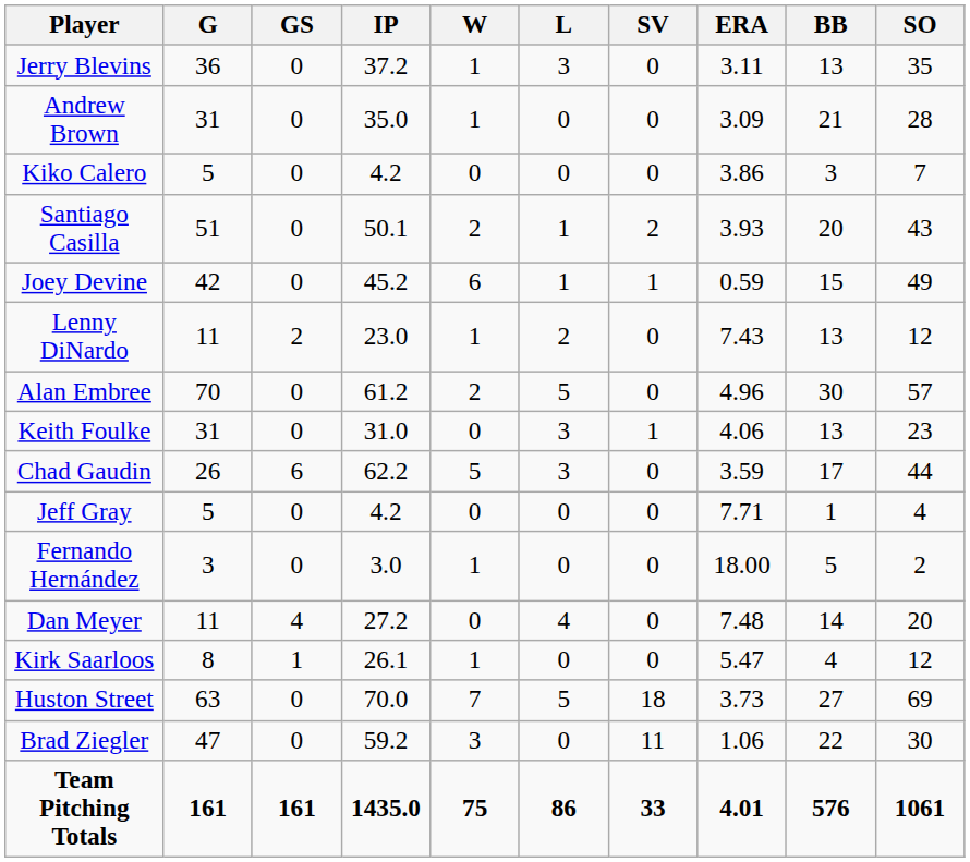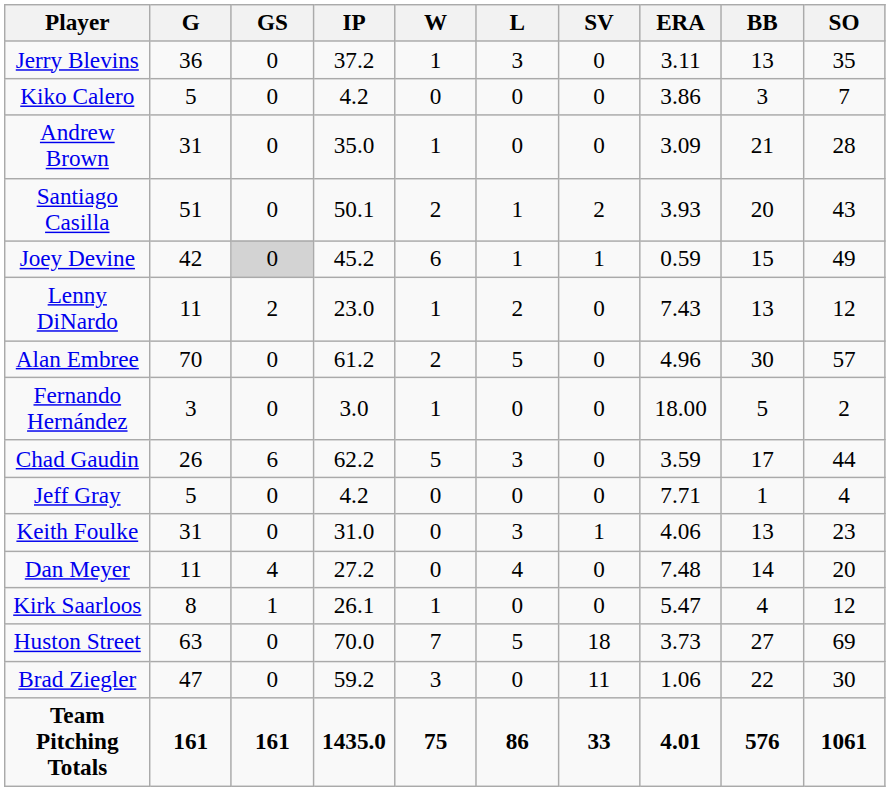rows swapped: Andrew Brown <-> Kiko Calero
Joey Devine | GS: no background -> lightgrey background
rows swapped: Keith Foulke <-> Fernando Hernández
